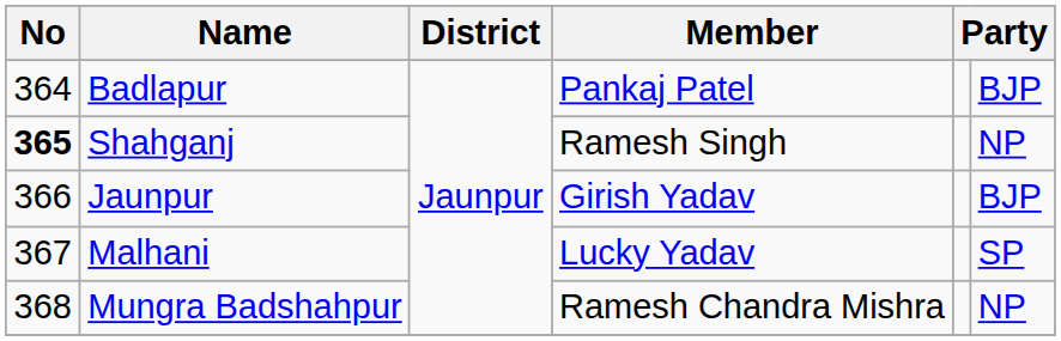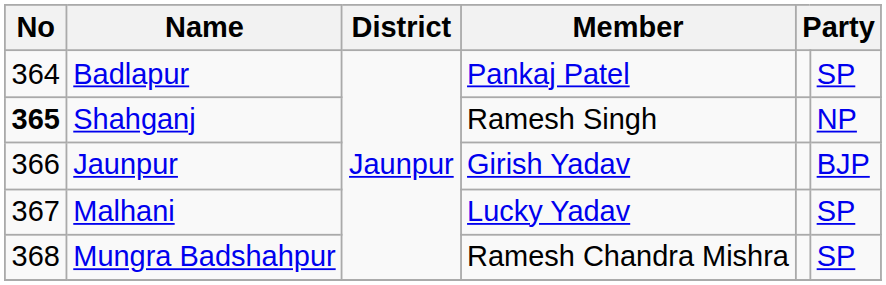Badlapur | column 6: BJP -> SP
Mungra Badshahpur | column 6: NP -> SP
